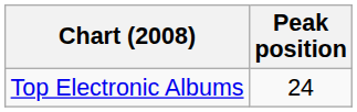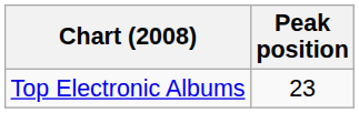Top Electronic Albums | Peak position: 24 -> 23
